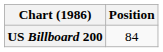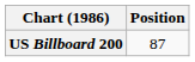US Billboard 200 | Position: 84 -> 87
